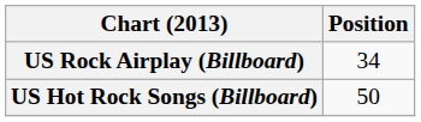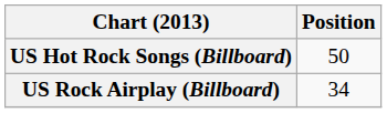rows swapped: US Hot Rock Songs (Billboard) <-> US Rock Airplay (Billboard)
